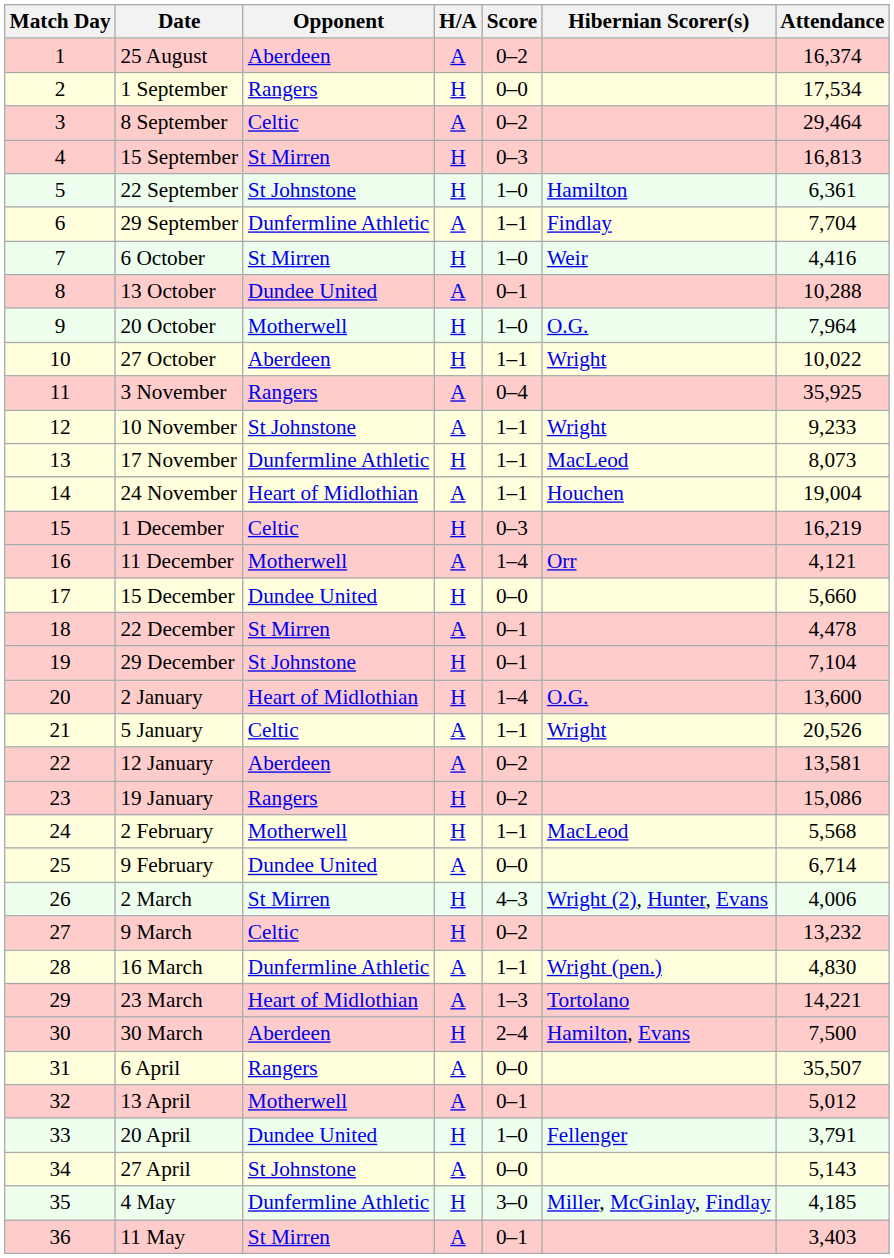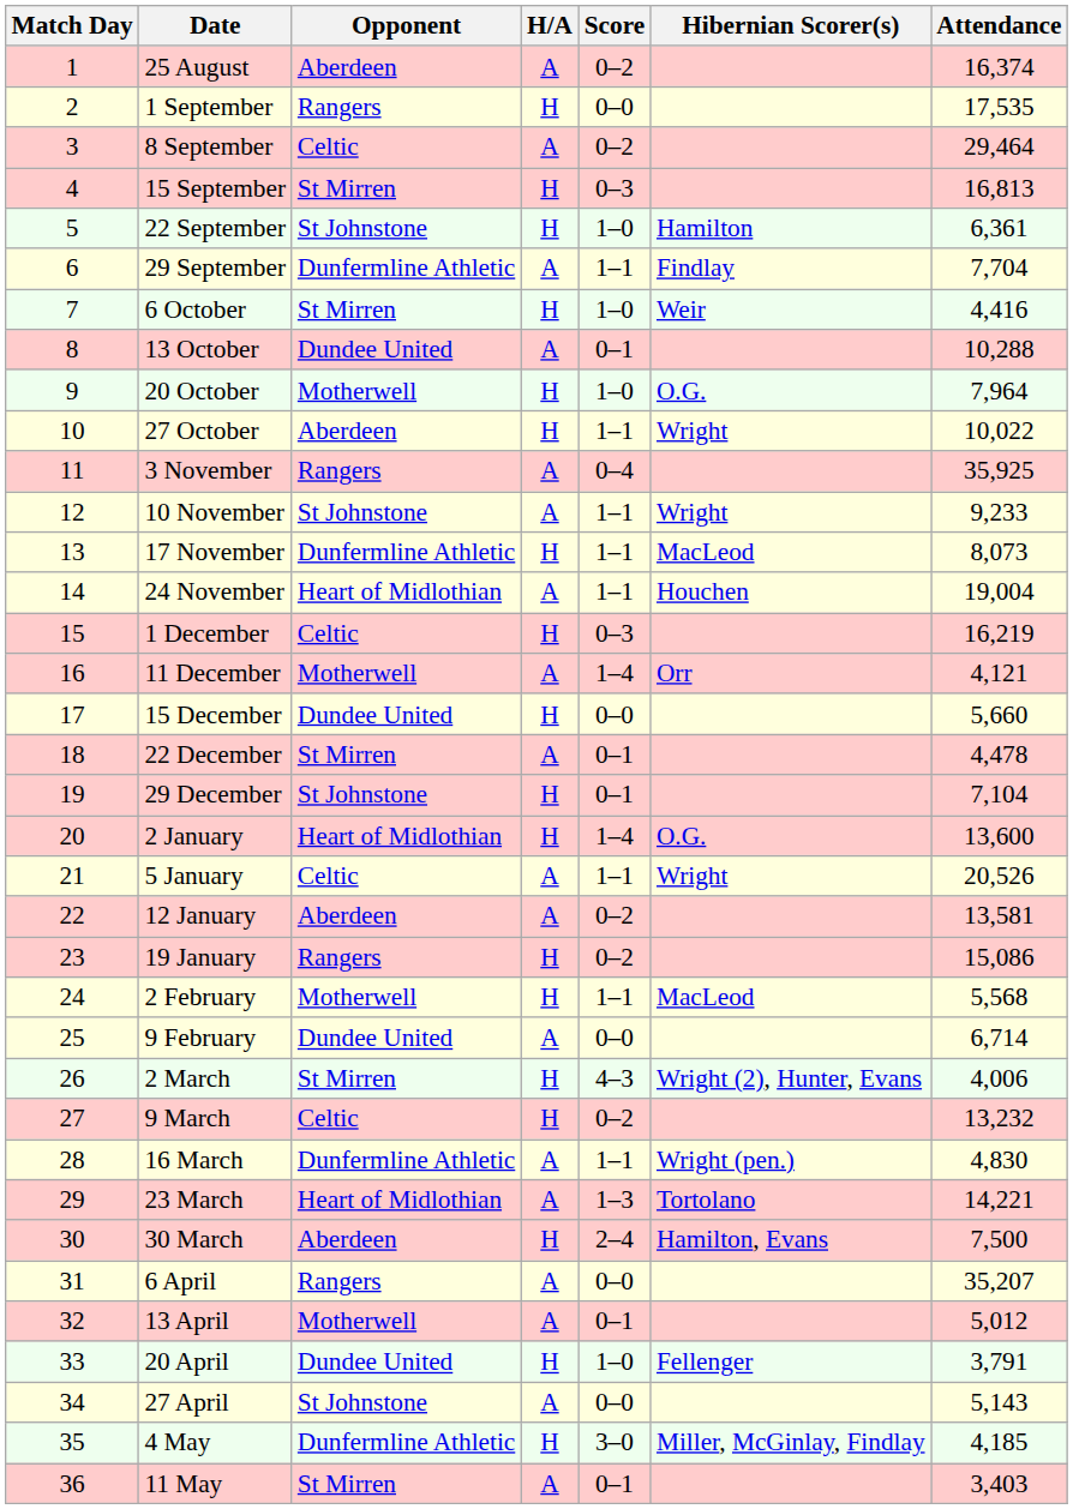1 September | Attendance: 17,534 -> 17,535
6 April | Attendance: 35,507 -> 35,207
